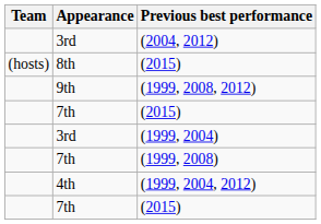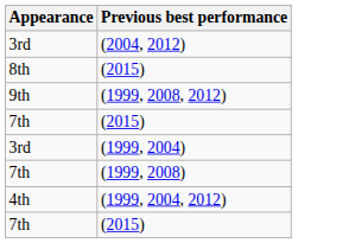- column: Team | (hosts)
